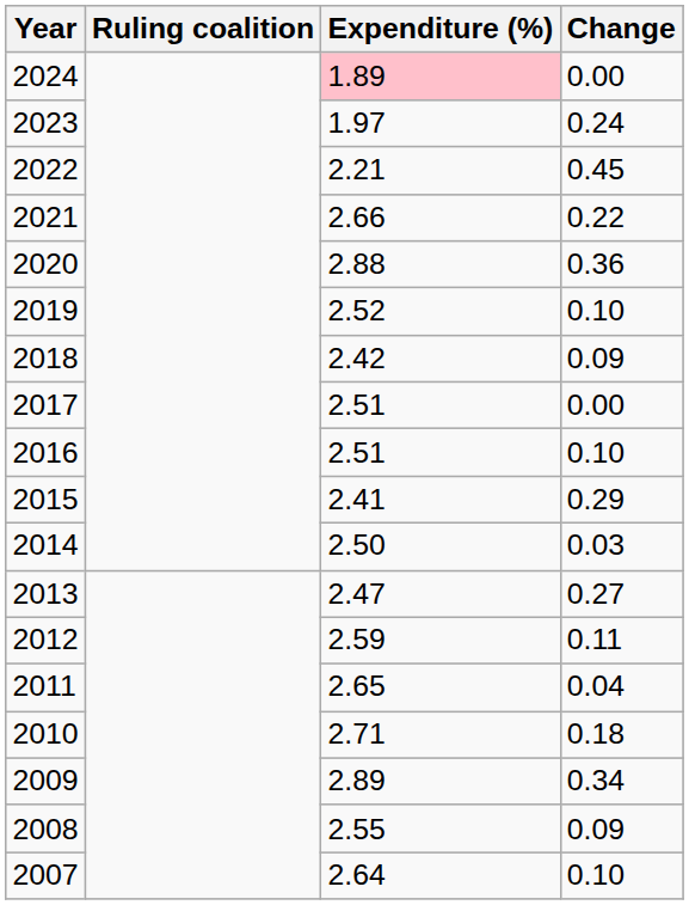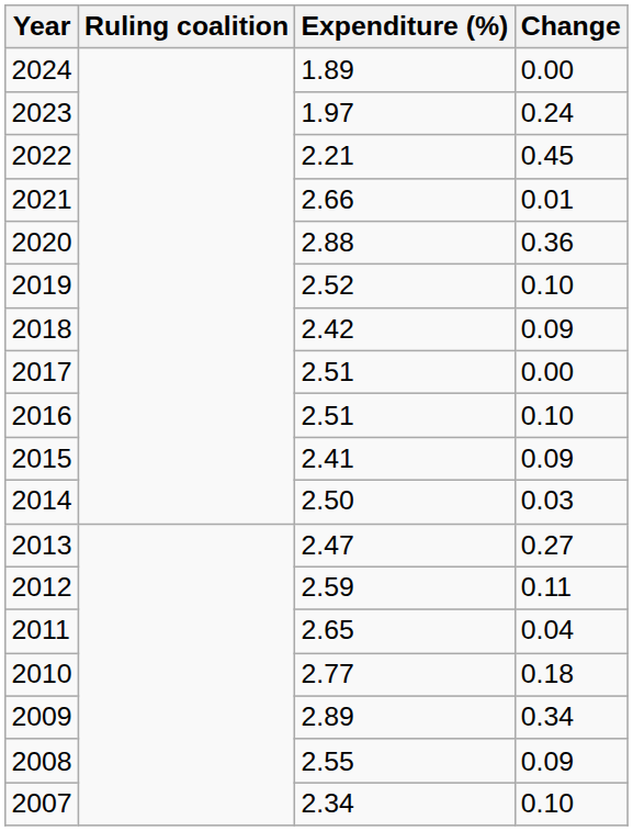2024 | Expenditure (%): pink background -> no background
2021 | Change: 0.22 -> 0.01
2015 | Change: 0.29 -> 0.09
2010 | Expenditure (%): 2.71 -> 2.77
2007 | Expenditure (%): 2.64 -> 2.34
